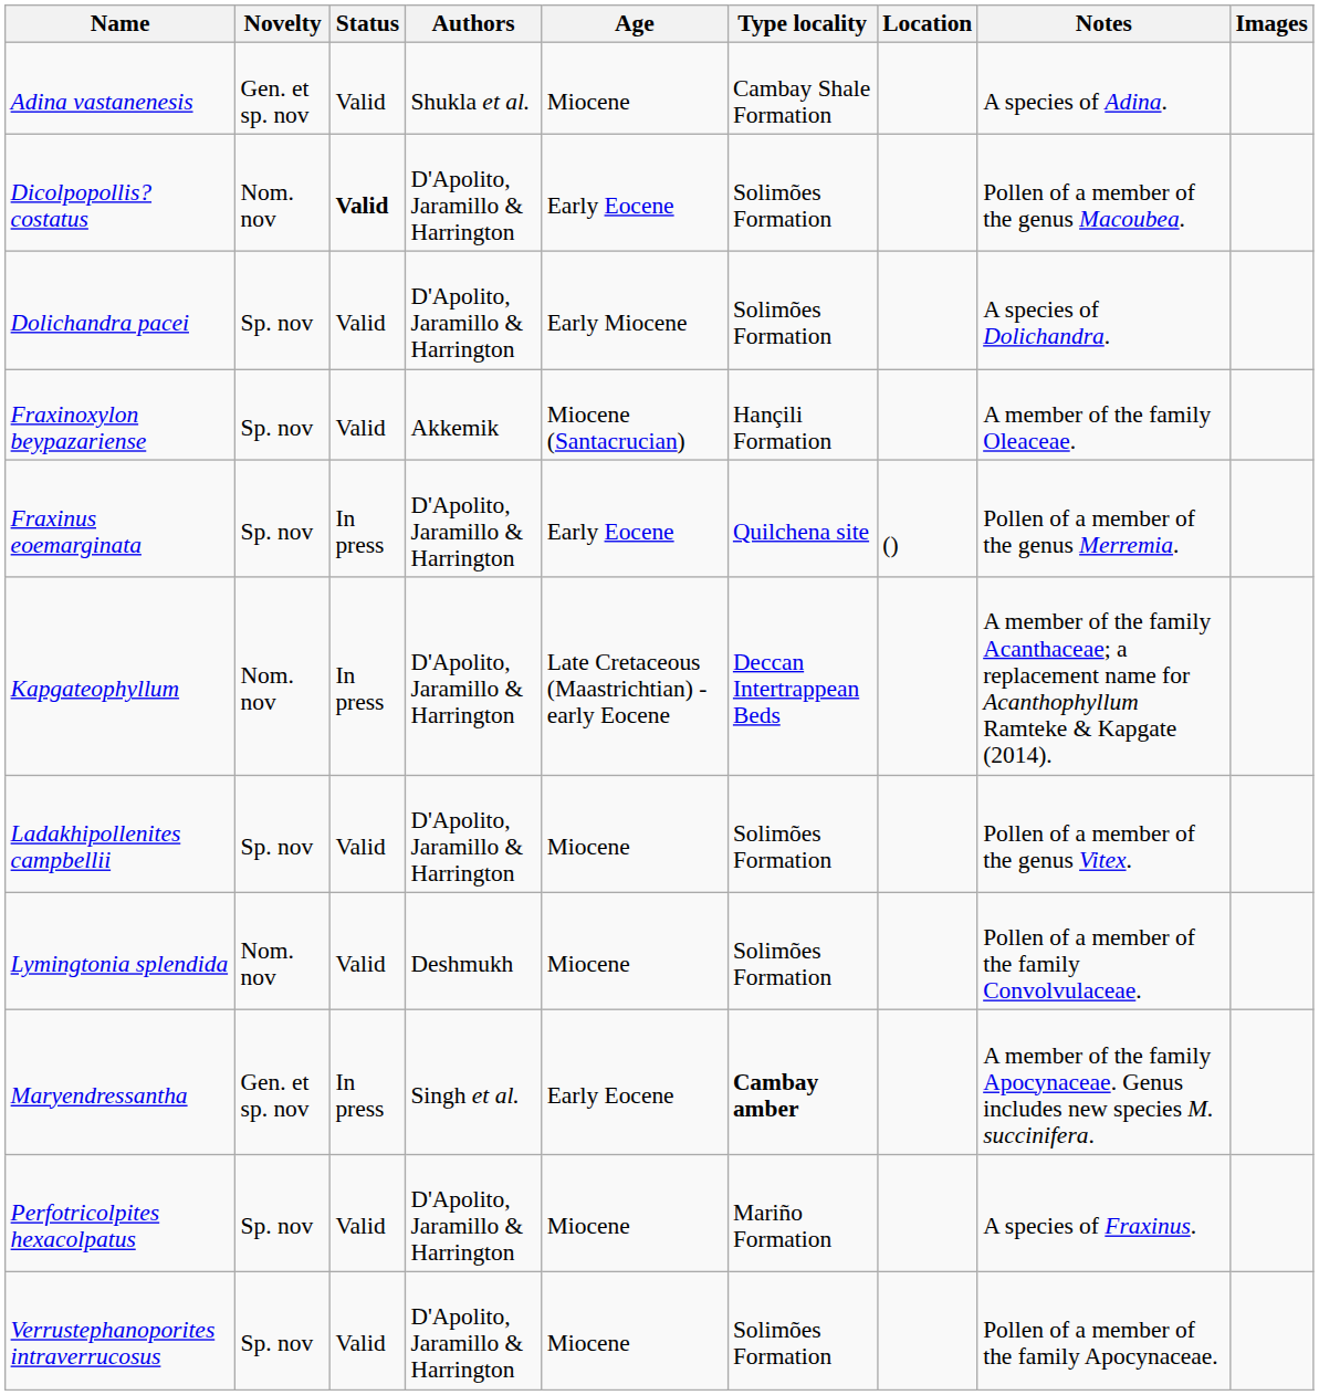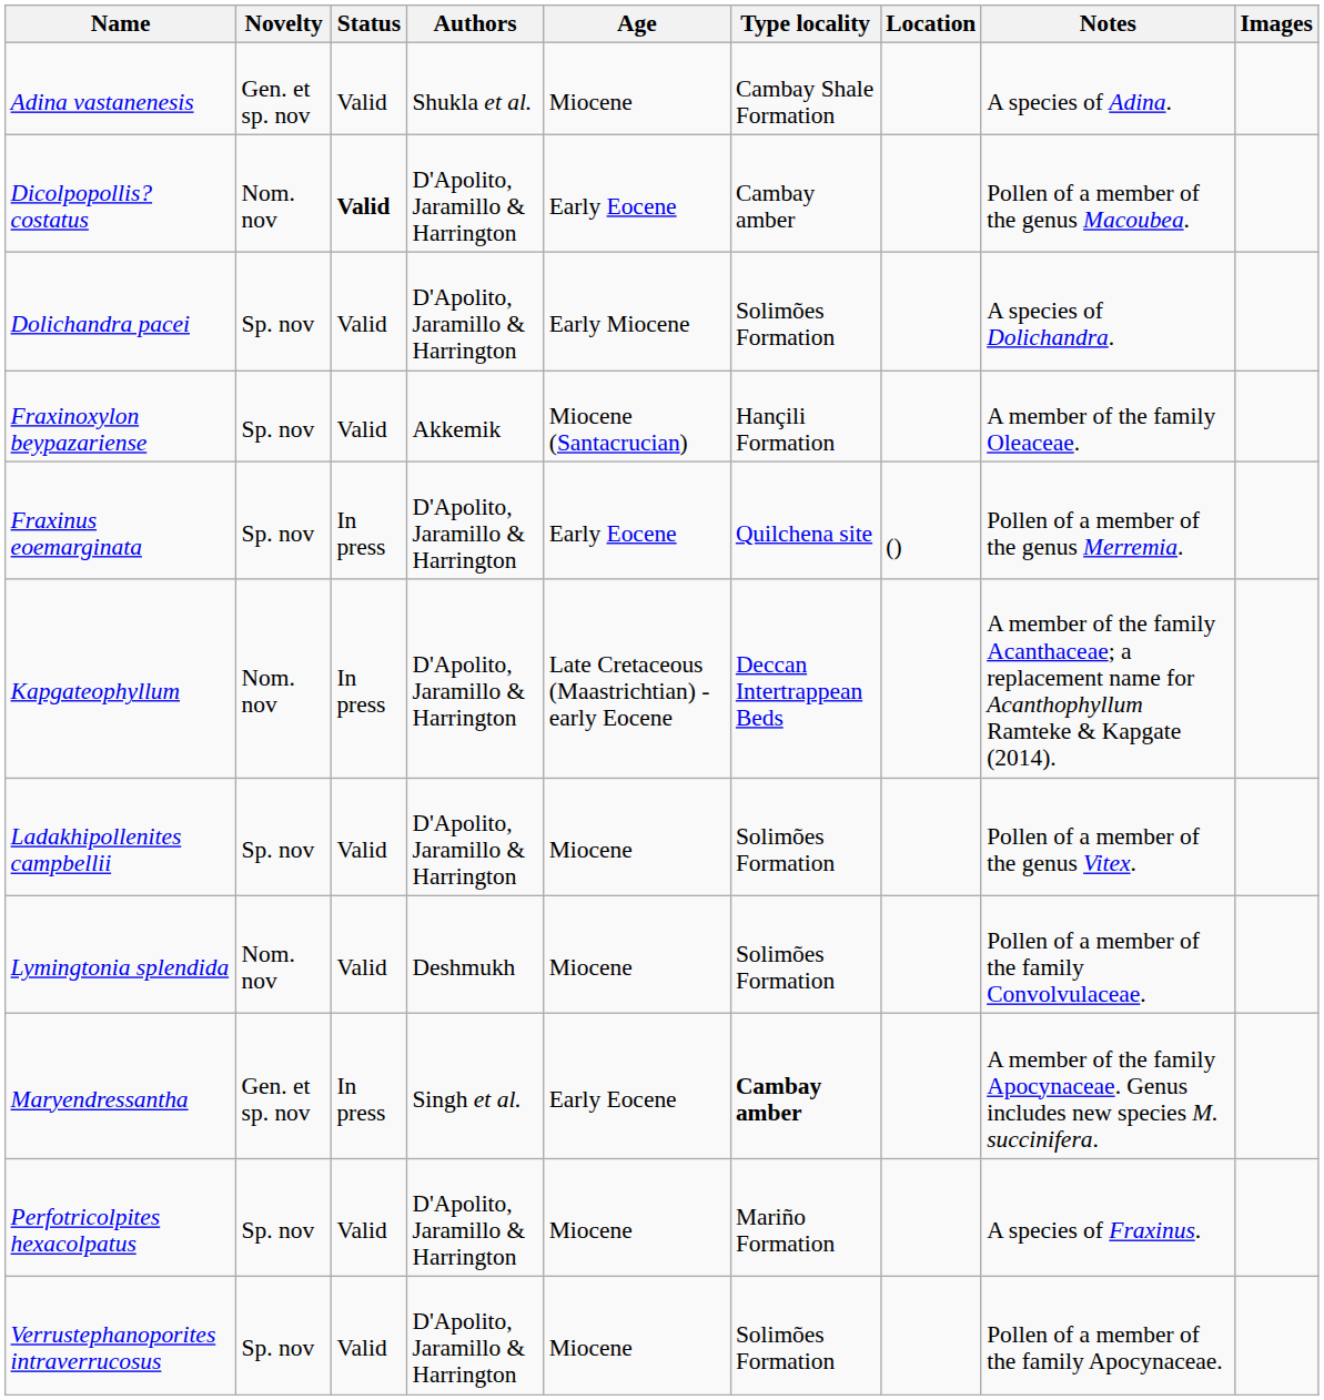Dicolpopollis? costatus | Type locality: Solimões Formation -> Cambay amber
